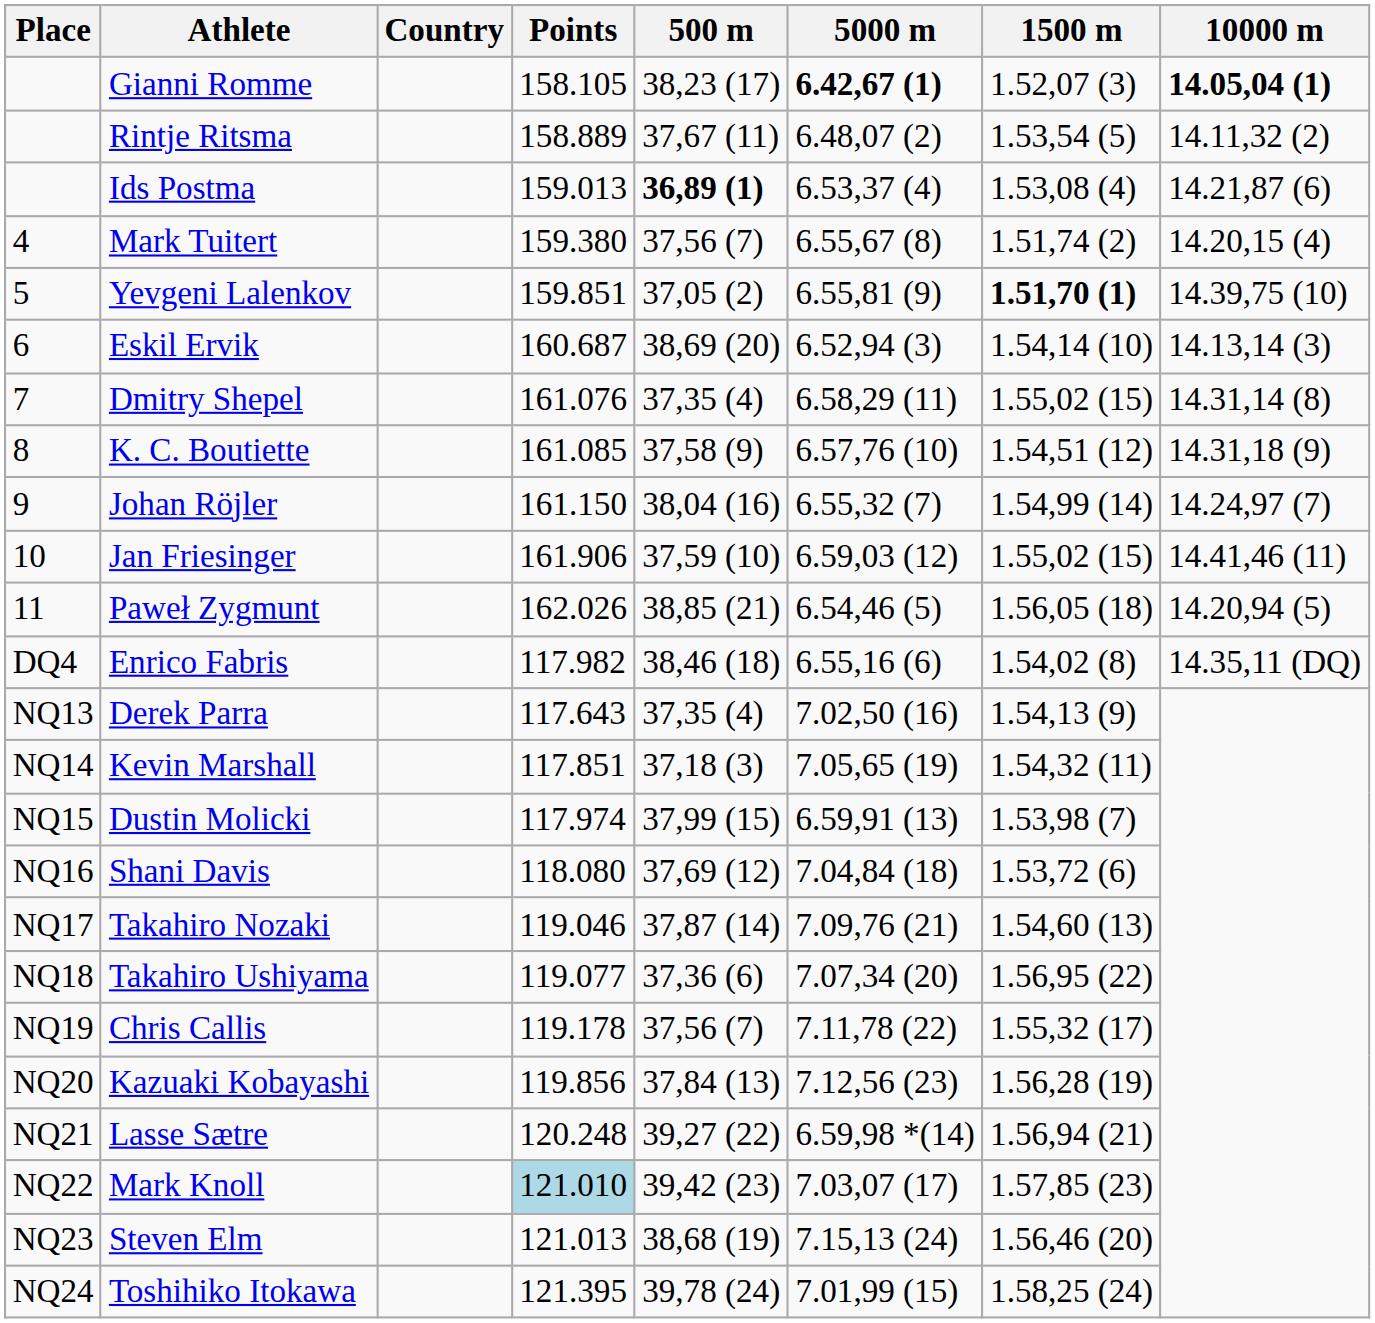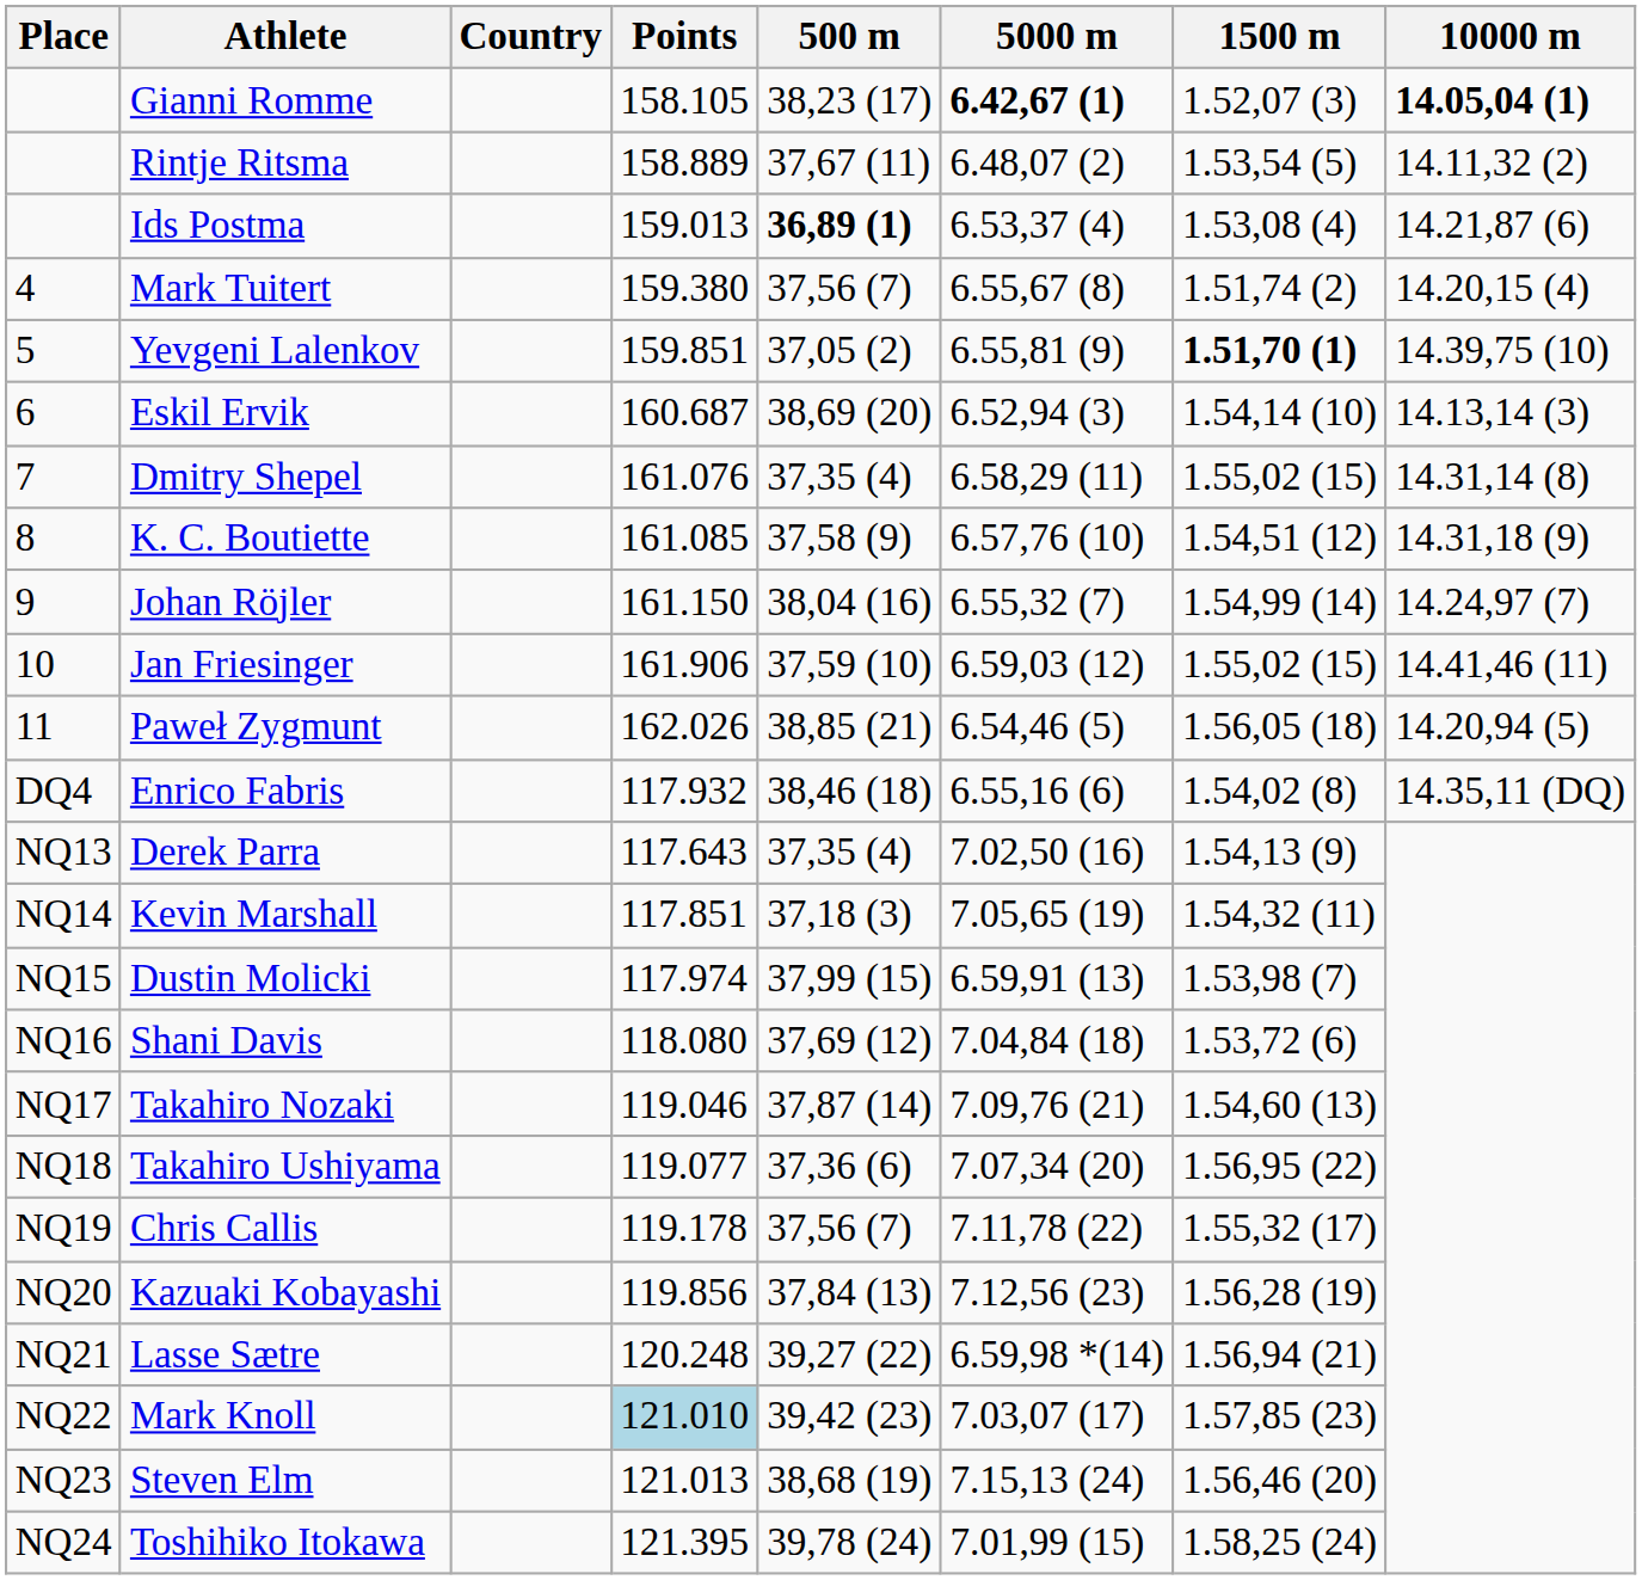Enrico Fabris | Points: 117.982 -> 117.932
